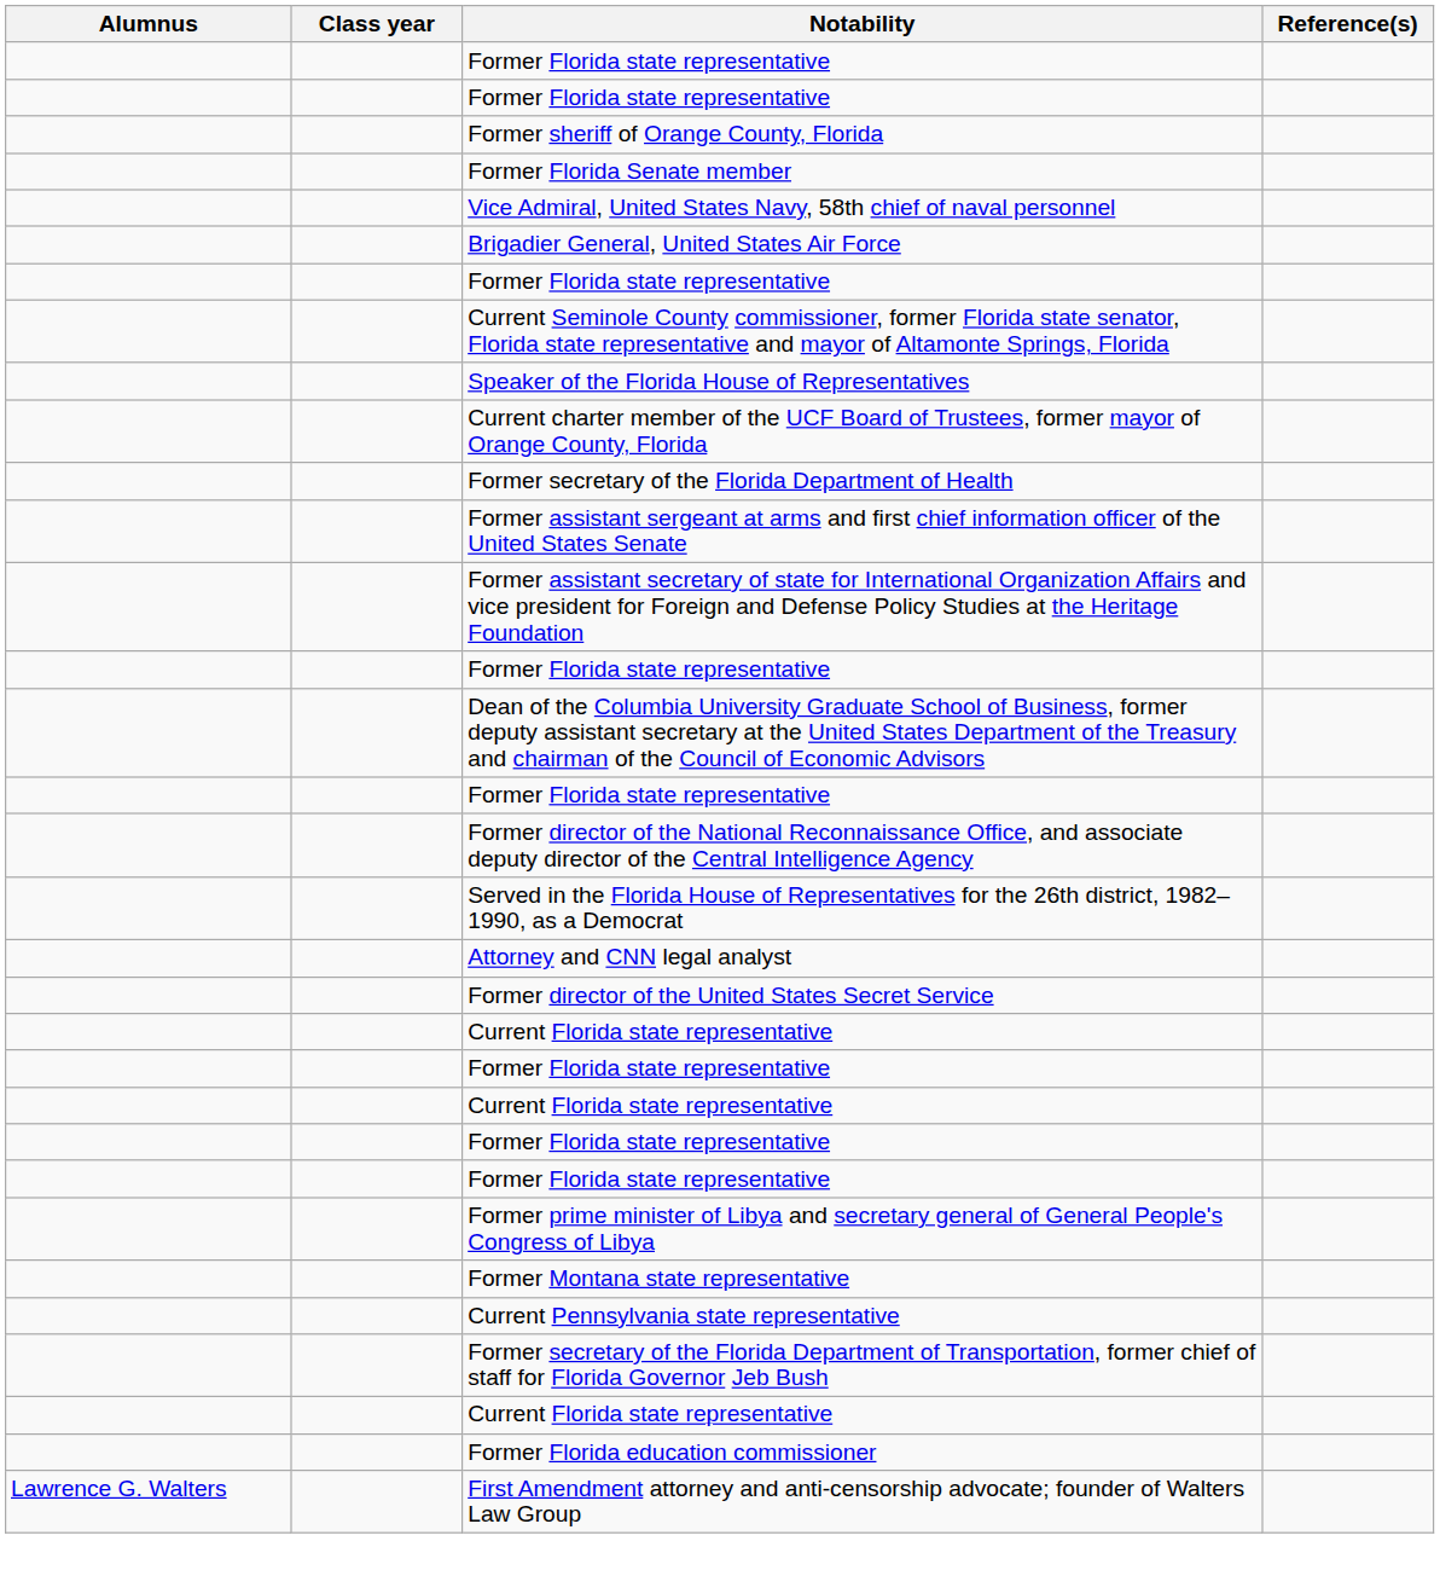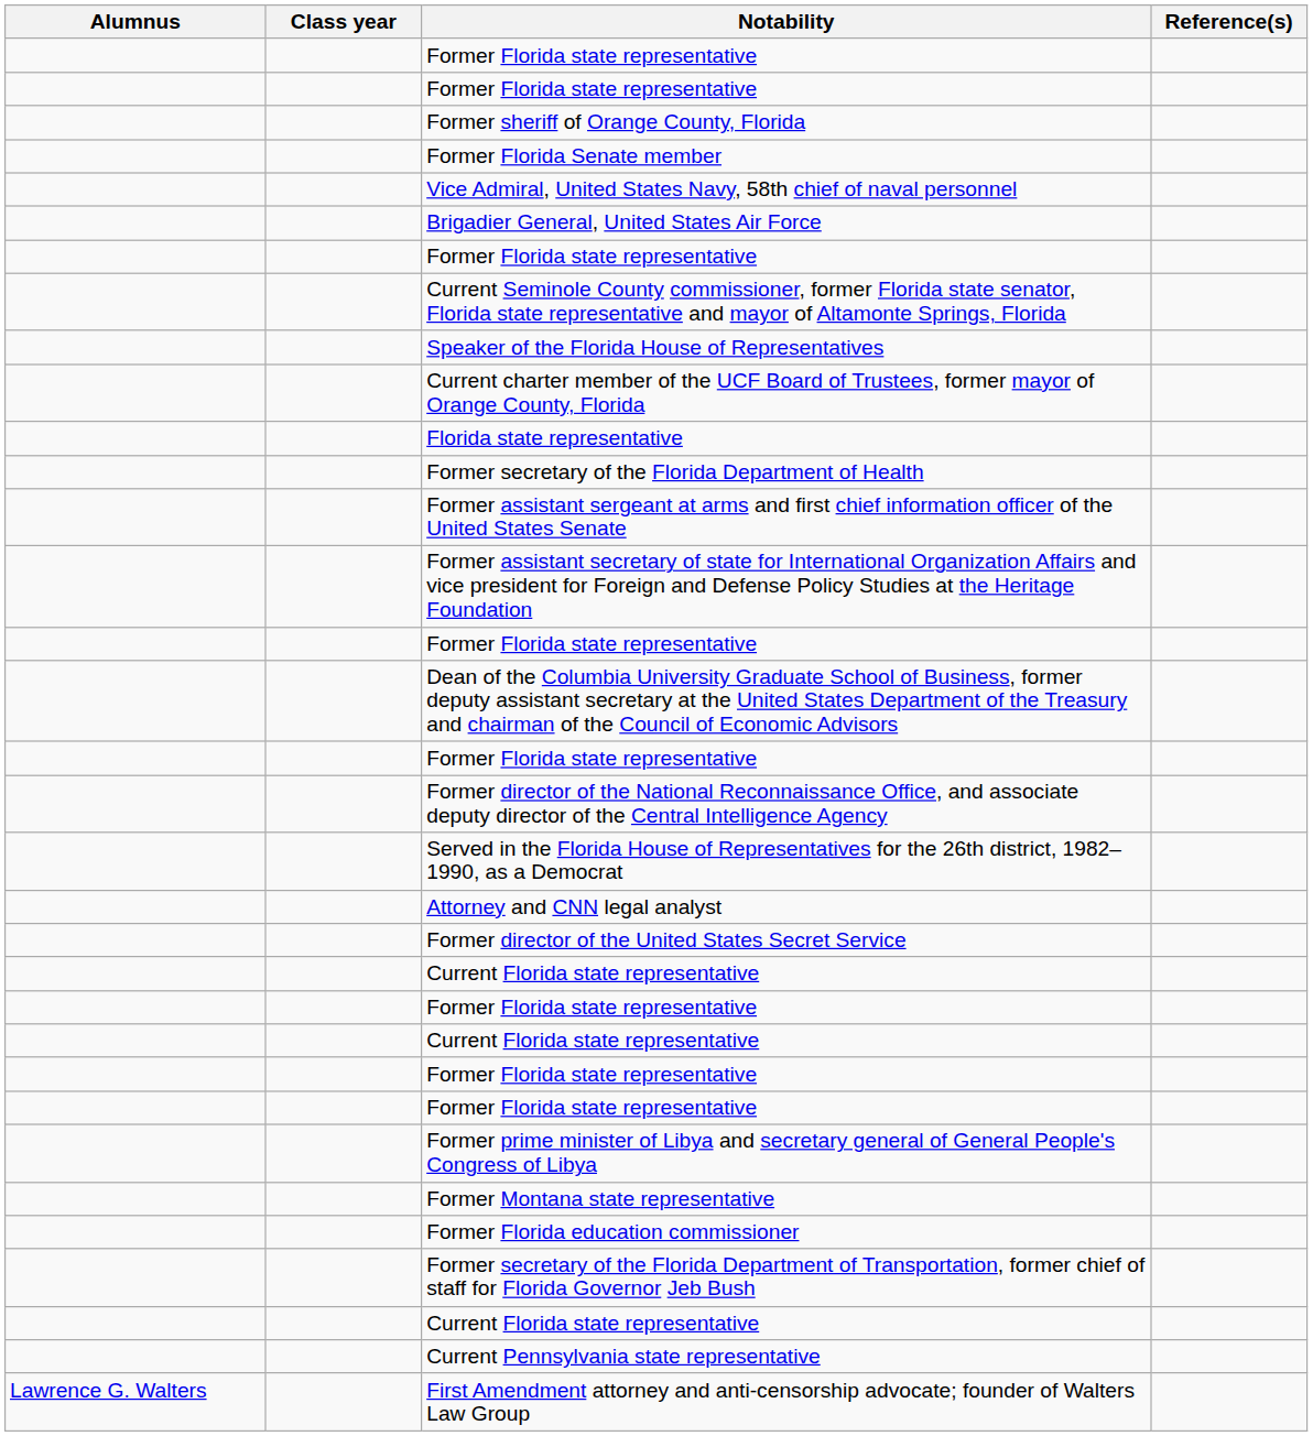+ row: Florida state representative
rows swapped: Former Florida education commissioner <-> Current Pennsylvania state representative
